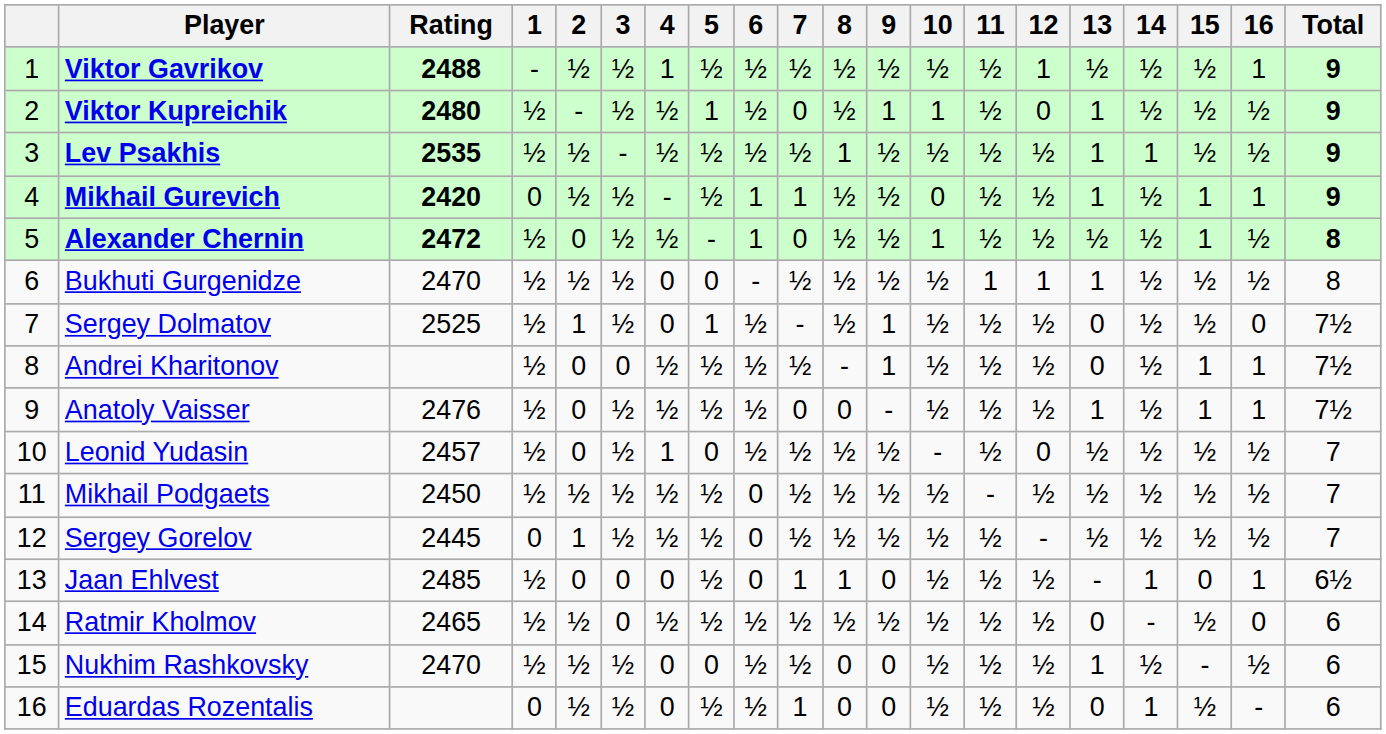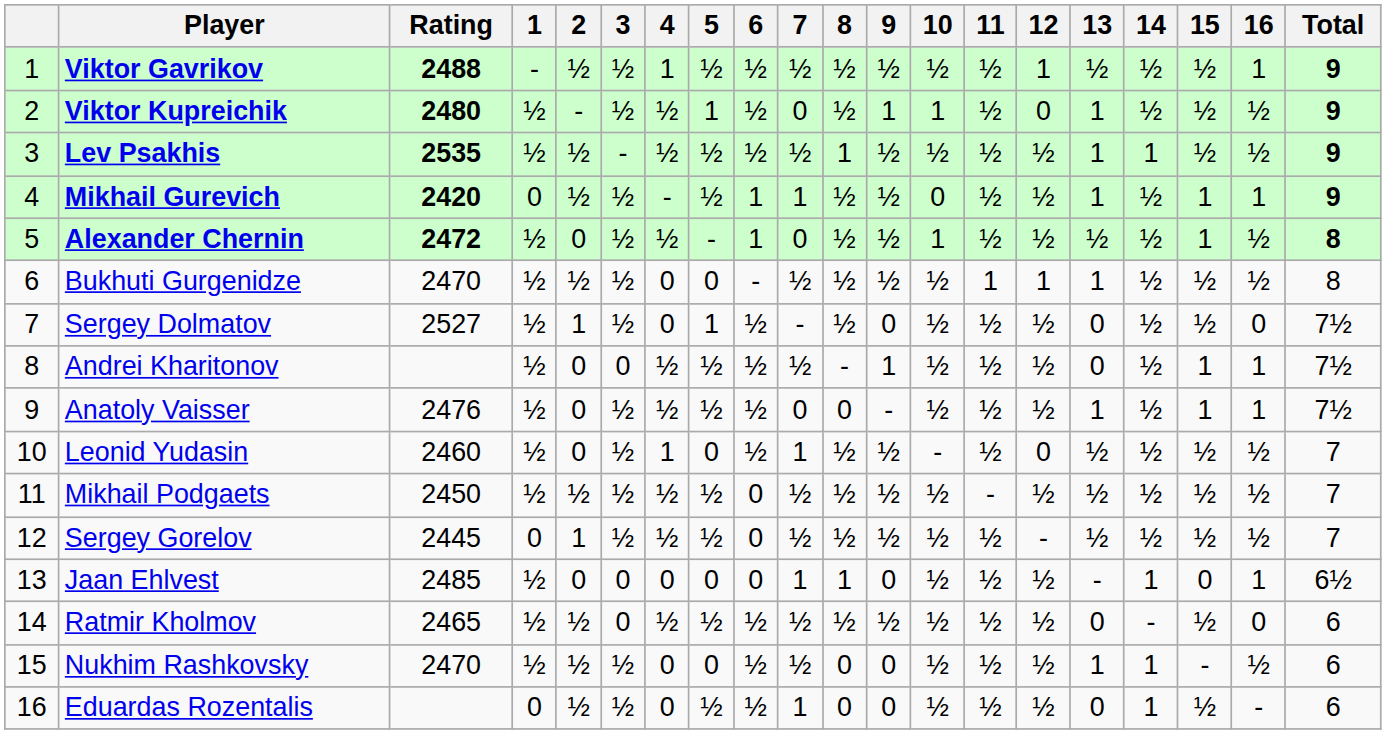Sergey Dolmatov | Rating: 2525 -> 2527
Sergey Dolmatov | 9: 1 -> 0
Leonid Yudasin | Rating: 2457 -> 2460
Leonid Yudasin | 7: ½ -> 1
Jaan Ehlvest | 5: ½ -> 0
Nukhim Rashkovsky | 14: ½ -> 1
